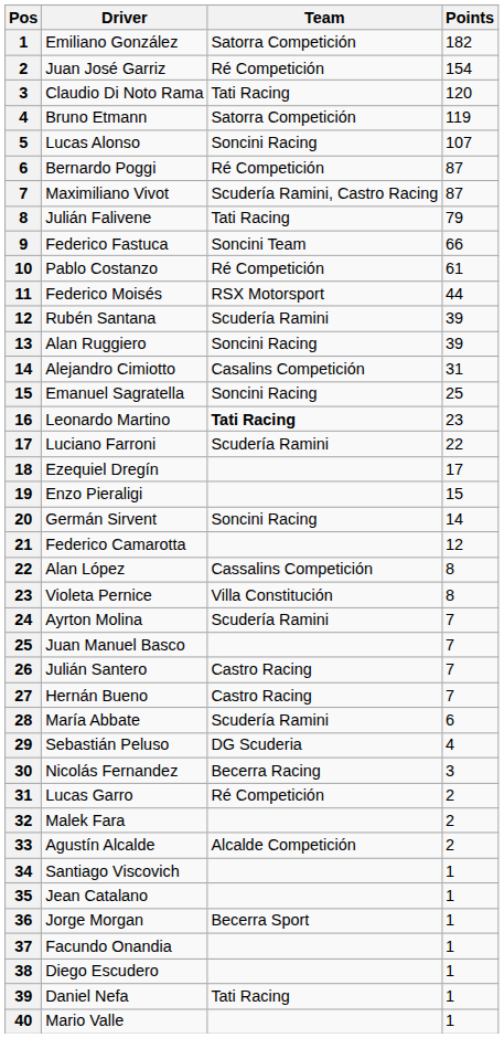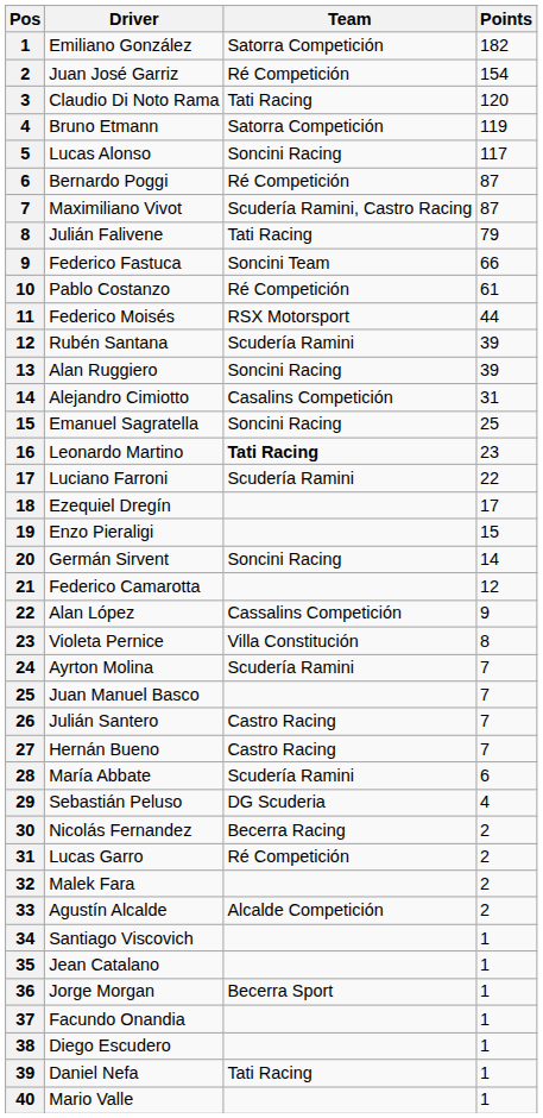Lucas Alonso | Points: 107 -> 117
Alan López | Points: 8 -> 9
Nicolás Fernandez | Points: 3 -> 2
